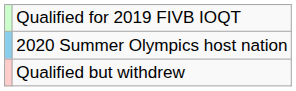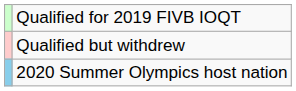rows swapped: Qualified but withdrew <-> 2020 Summer Olympics host nation
